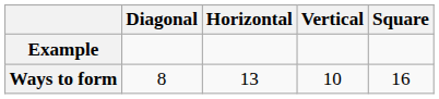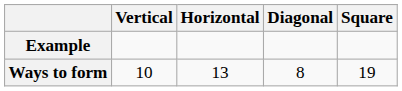columns swapped: Vertical <-> Diagonal
Ways to form | Square: 16 -> 19
